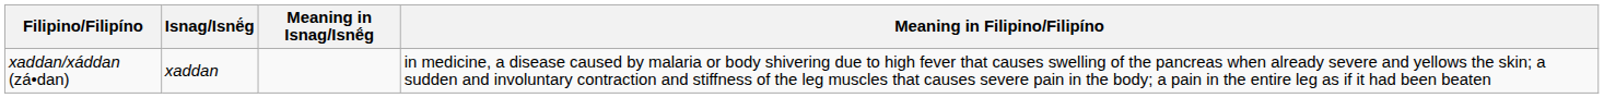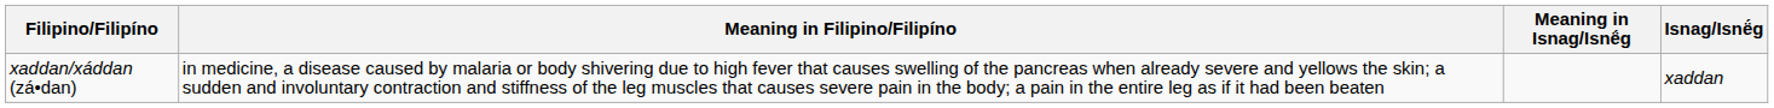columns swapped: Isnag/Isnë́g <-> Meaning in Filipino/Filipíno
